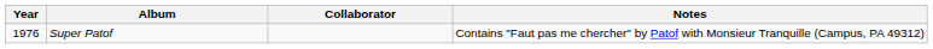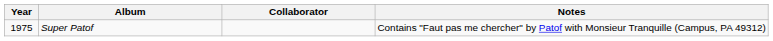Super Patof | Year: 1976 -> 1975
